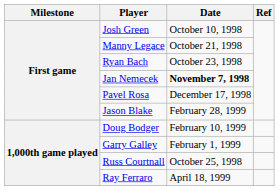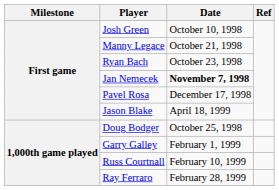Jason Blake | Date: February 28, 1999 -> April 18, 1999
Doug Bodger | Date: February 10, 1999 -> October 25, 1998
Russ Courtnall | Date: October 25, 1998 -> February 10, 1999
Ray Ferraro | Date: April 18, 1999 -> February 28, 1999
